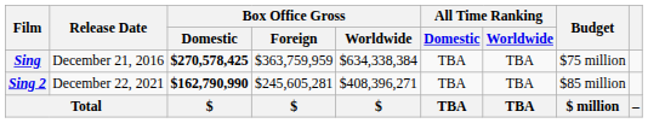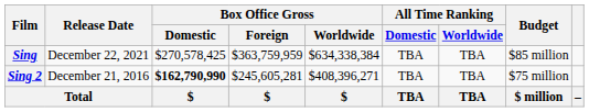Sing | Release Date: December 21, 2016 -> December 22, 2021
Sing | Box Office Gross / Domestic: bold -> normal
Sing | Budget: $75 million -> $85 million
Sing 2 | Release Date: December 22, 2021 -> December 21, 2016
Sing 2 | Budget: $85 million -> $75 million
